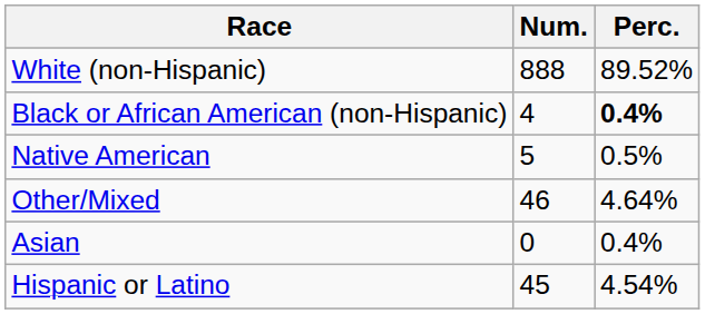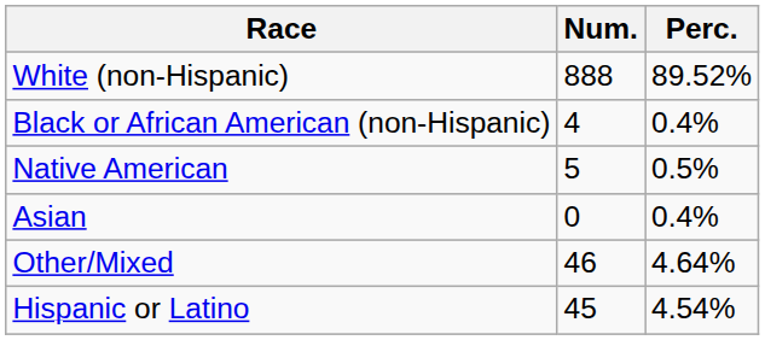Black or African American (non-Hispanic) | Perc.: bold -> normal
rows swapped: Asian <-> Other/Mixed
